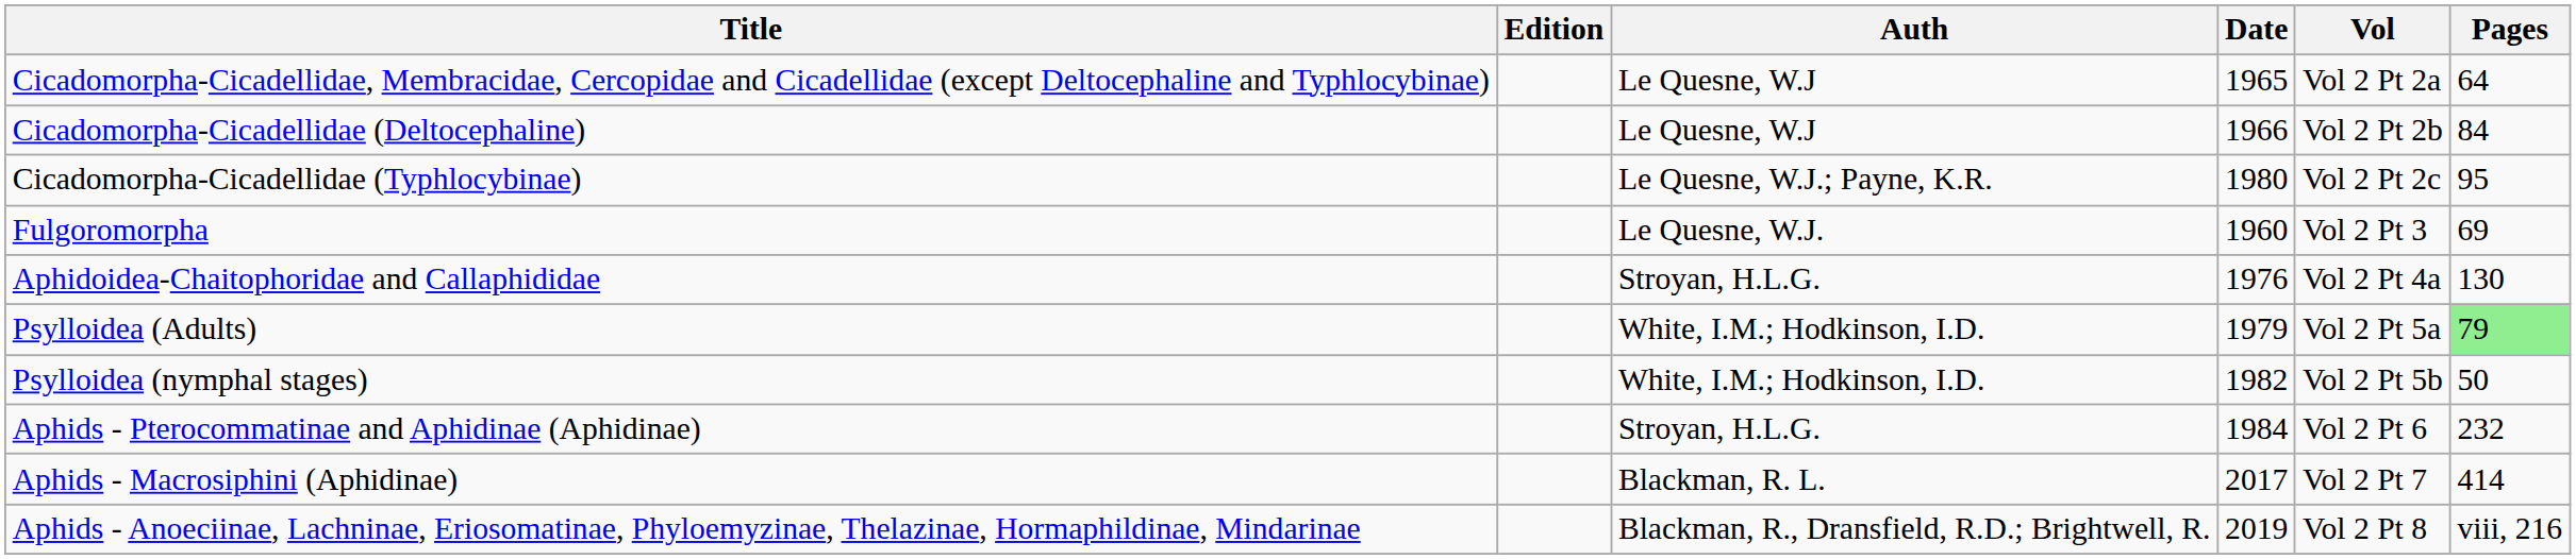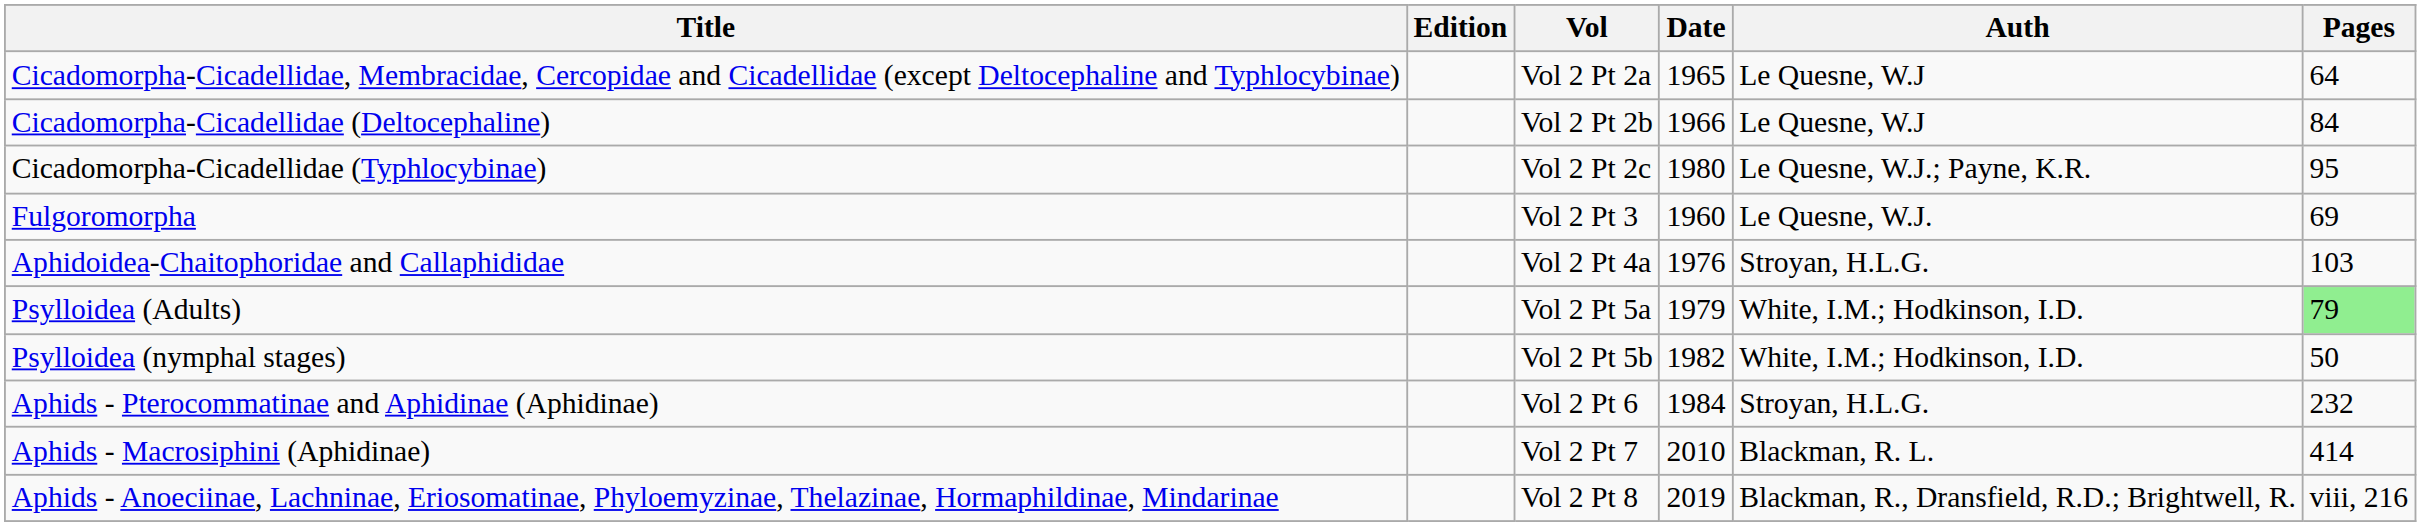columns swapped: Vol <-> Auth
Aphidoidea-Chaitophoridae and Callaphididae | Pages: 130 -> 103
Aphids - Macrosiphini (Aphidinae) | Date: 2017 -> 2010
